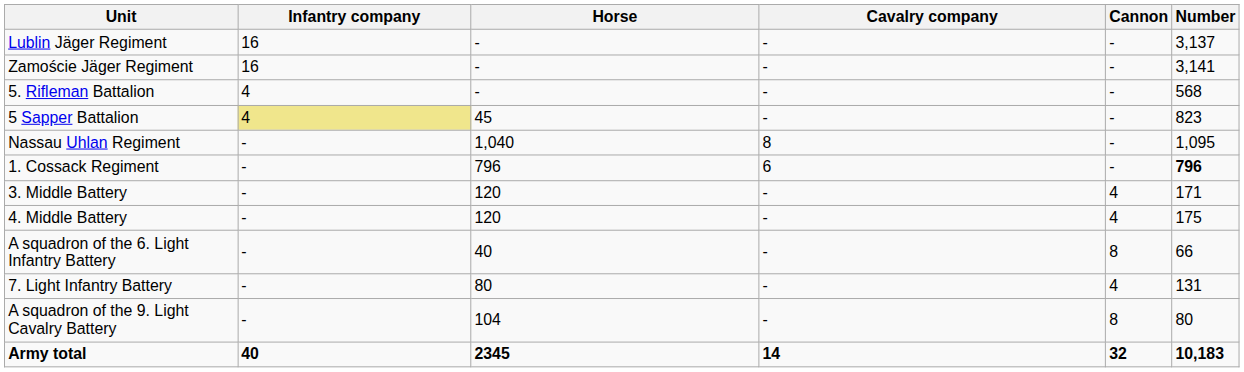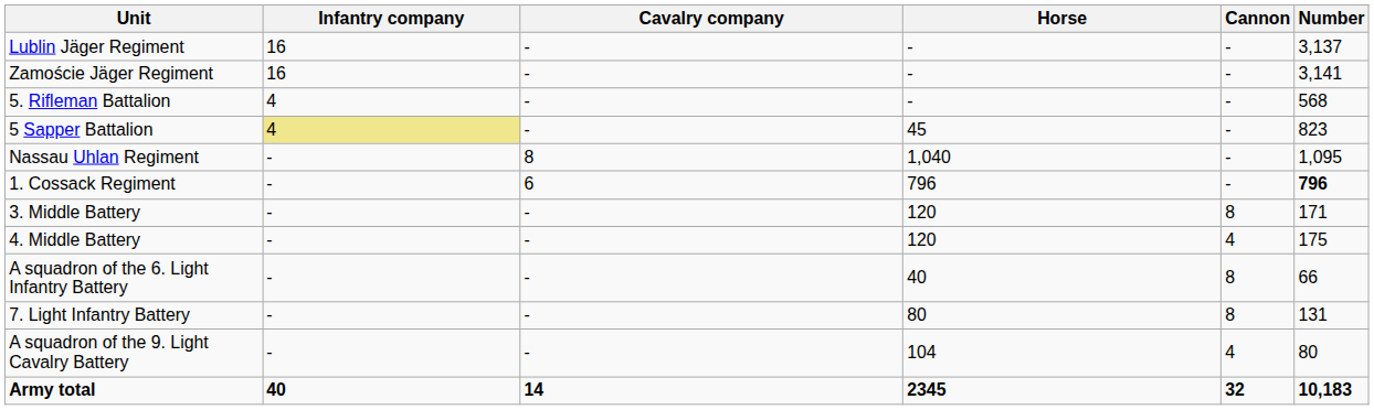columns swapped: Cavalry company <-> Horse
3. Middle Battery | Cannon: 4 -> 8
7. Light Infantry Battery | Cannon: 4 -> 8
A squadron of the 9. Light Cavalry Battery | Cannon: 8 -> 4
